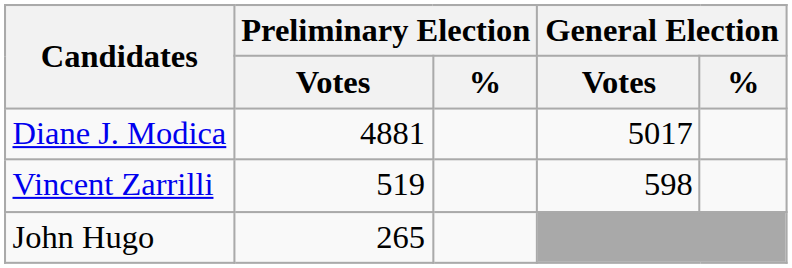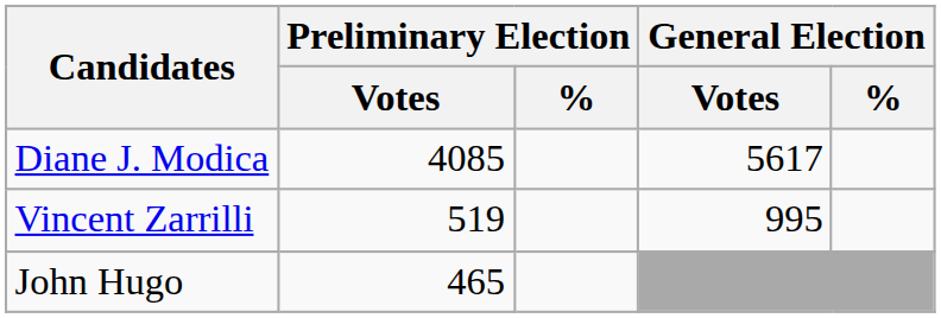Diane J. Modica | Preliminary Election / Votes: 4881 -> 4085
Diane J. Modica | General Election / Votes: 5017 -> 5617
Vincent Zarrilli | General Election / Votes: 598 -> 995
John Hugo | Preliminary Election / Votes: 265 -> 465
